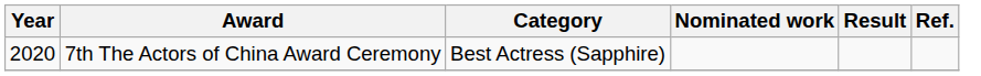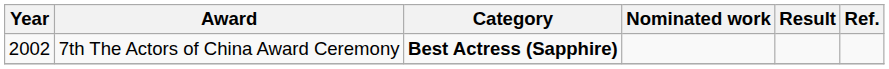7th The Actors of China Award Ceremony | Year: 2020 -> 2002
7th The Actors of China Award Ceremony | Category: normal -> bold
